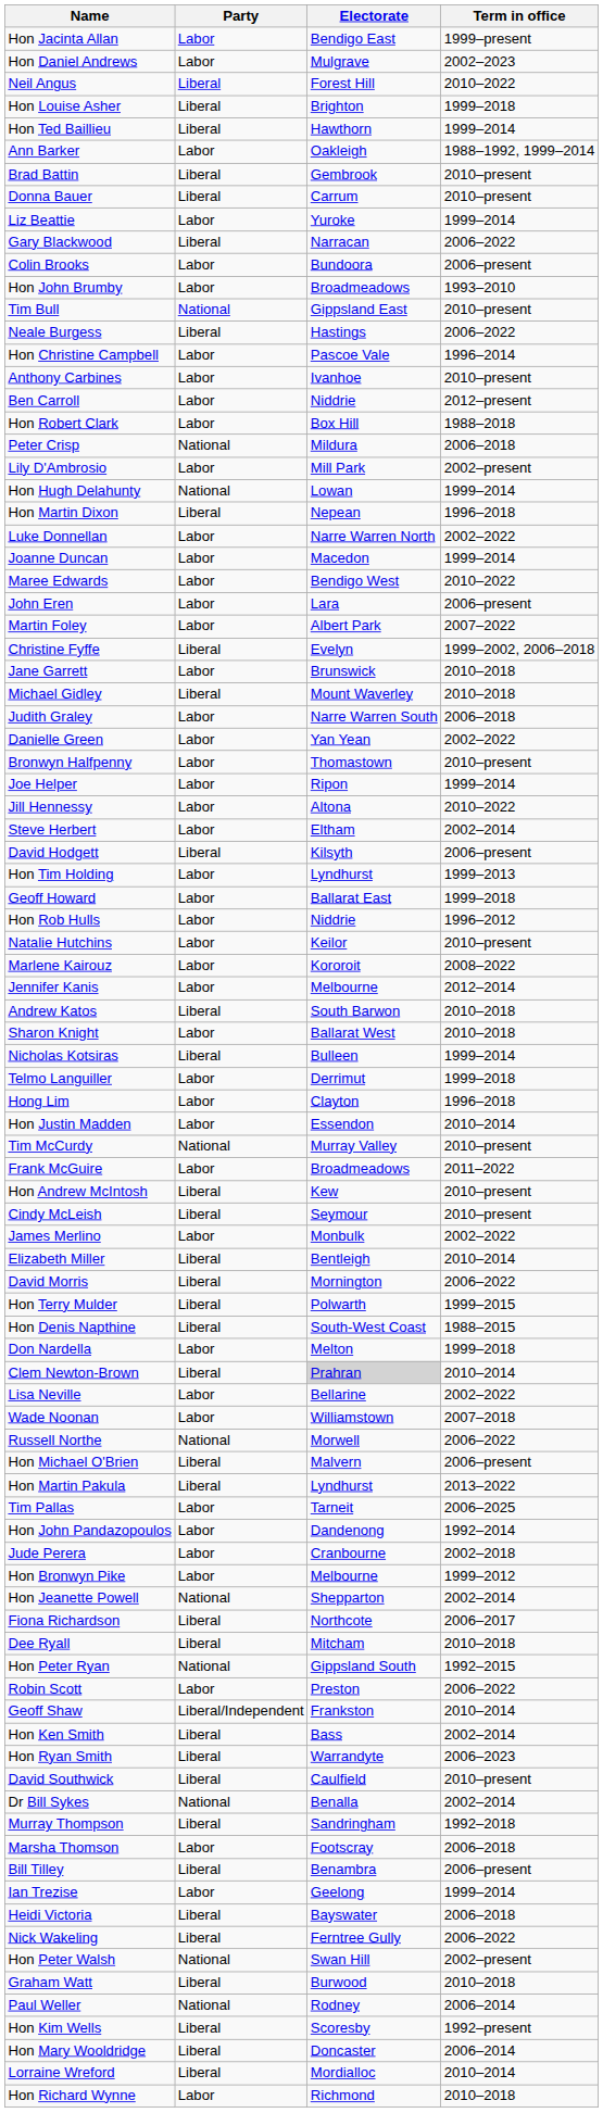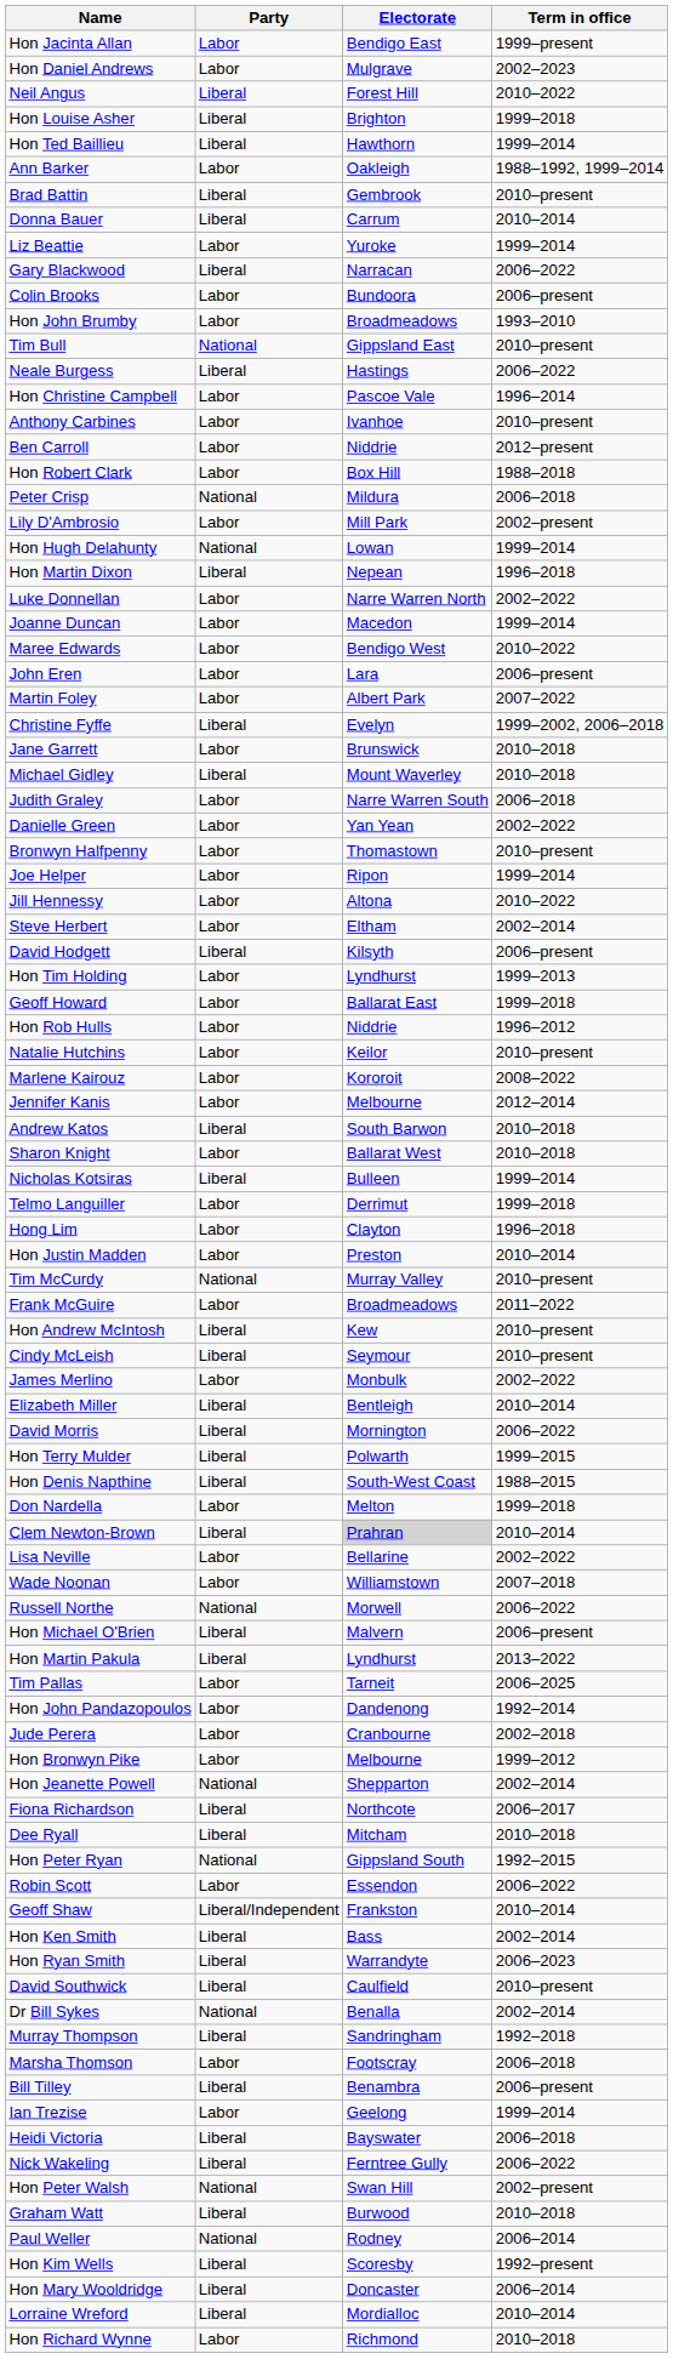Donna Bauer | Term in office: 2010–present -> 2010–2014
Hon Justin Madden | Electorate: Essendon -> Preston
Robin Scott | Electorate: Preston -> Essendon
